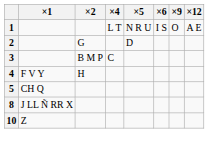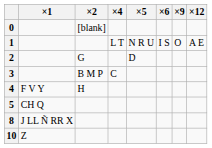+ row: 0 | [blank]
